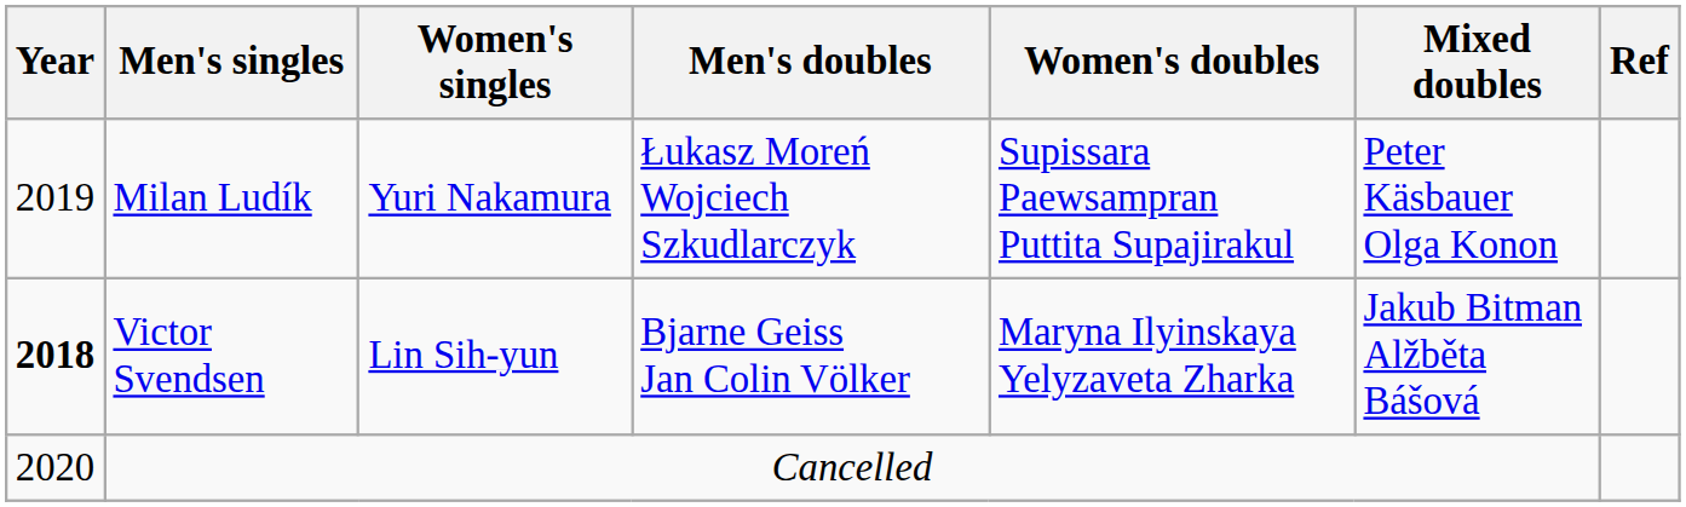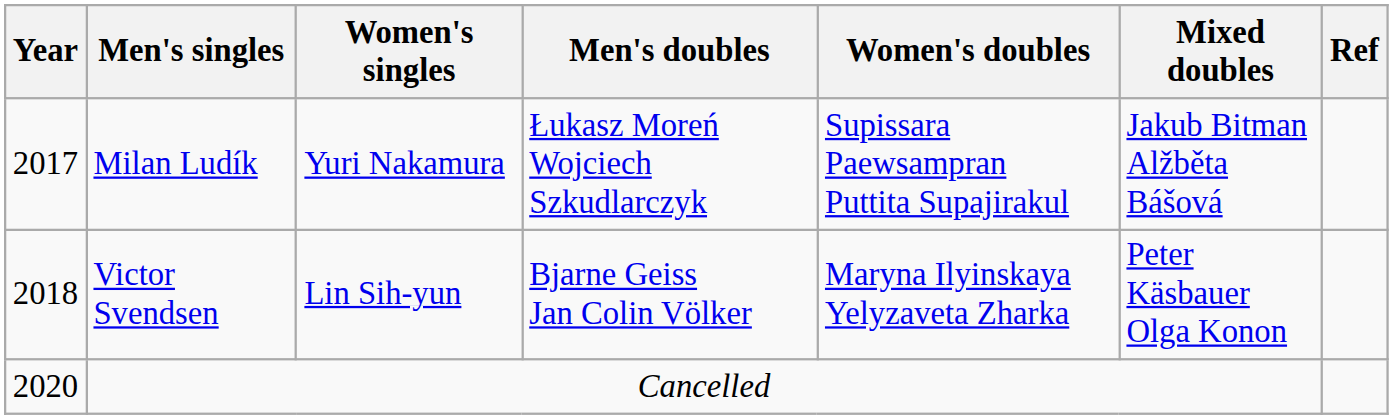Milan Ludík | Year: 2019 -> 2017
Milan Ludík | Mixed doubles: Peter Käsbauer Olga Konon -> Jakub Bitman Alžběta Bášová
Victor Svendsen | Year: bold -> normal
Victor Svendsen | Mixed doubles: Jakub Bitman Alžběta Bášová -> Peter Käsbauer Olga Konon
